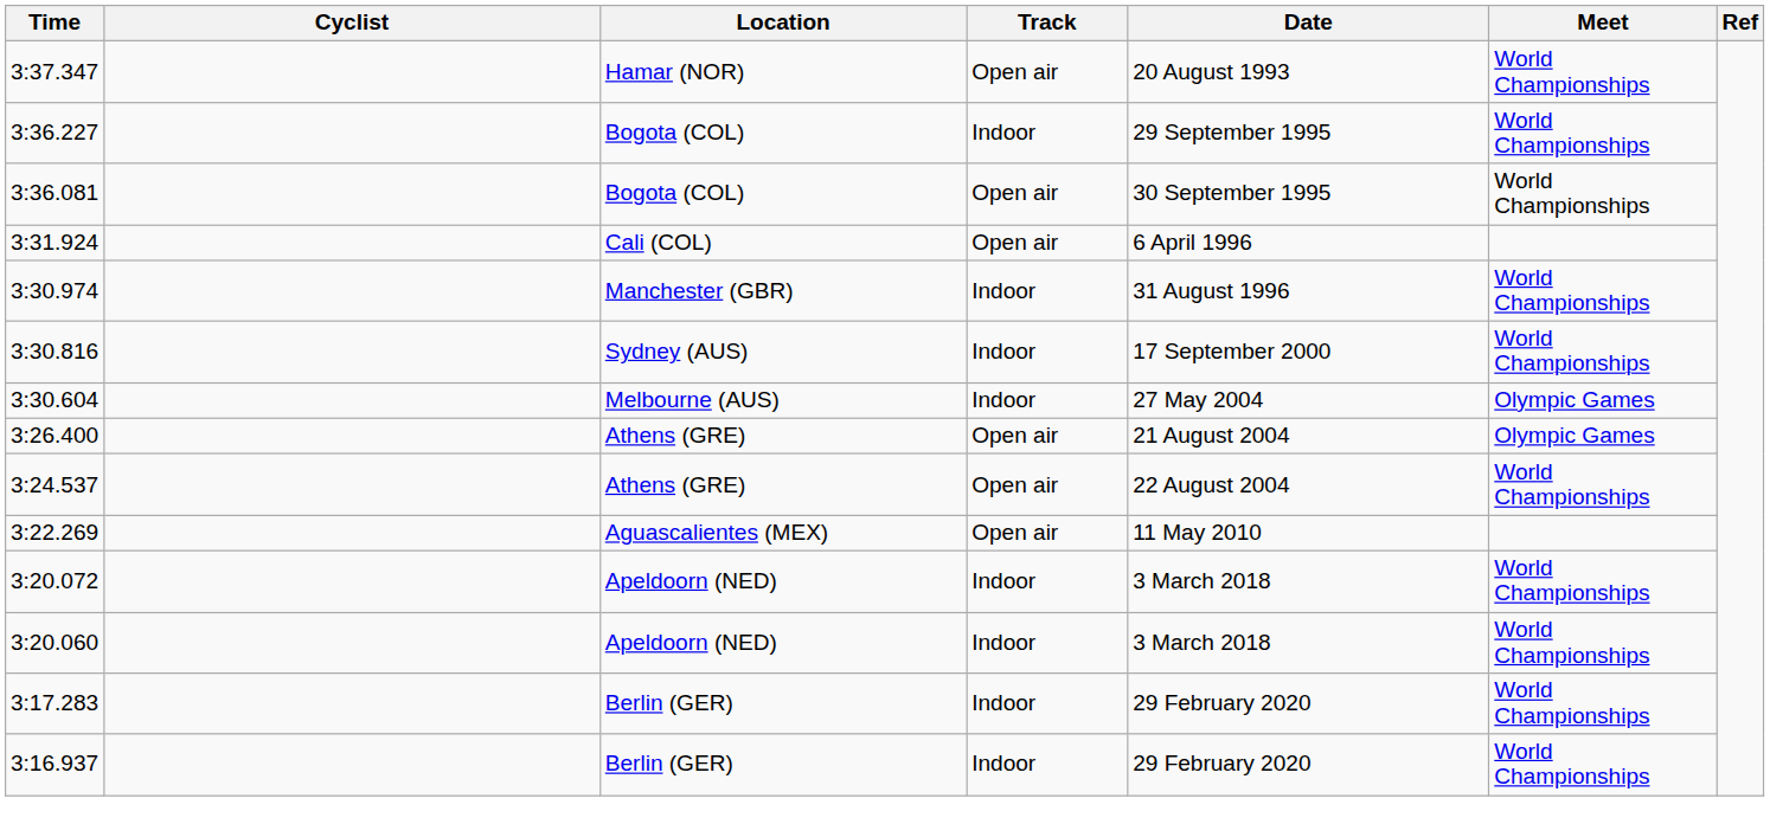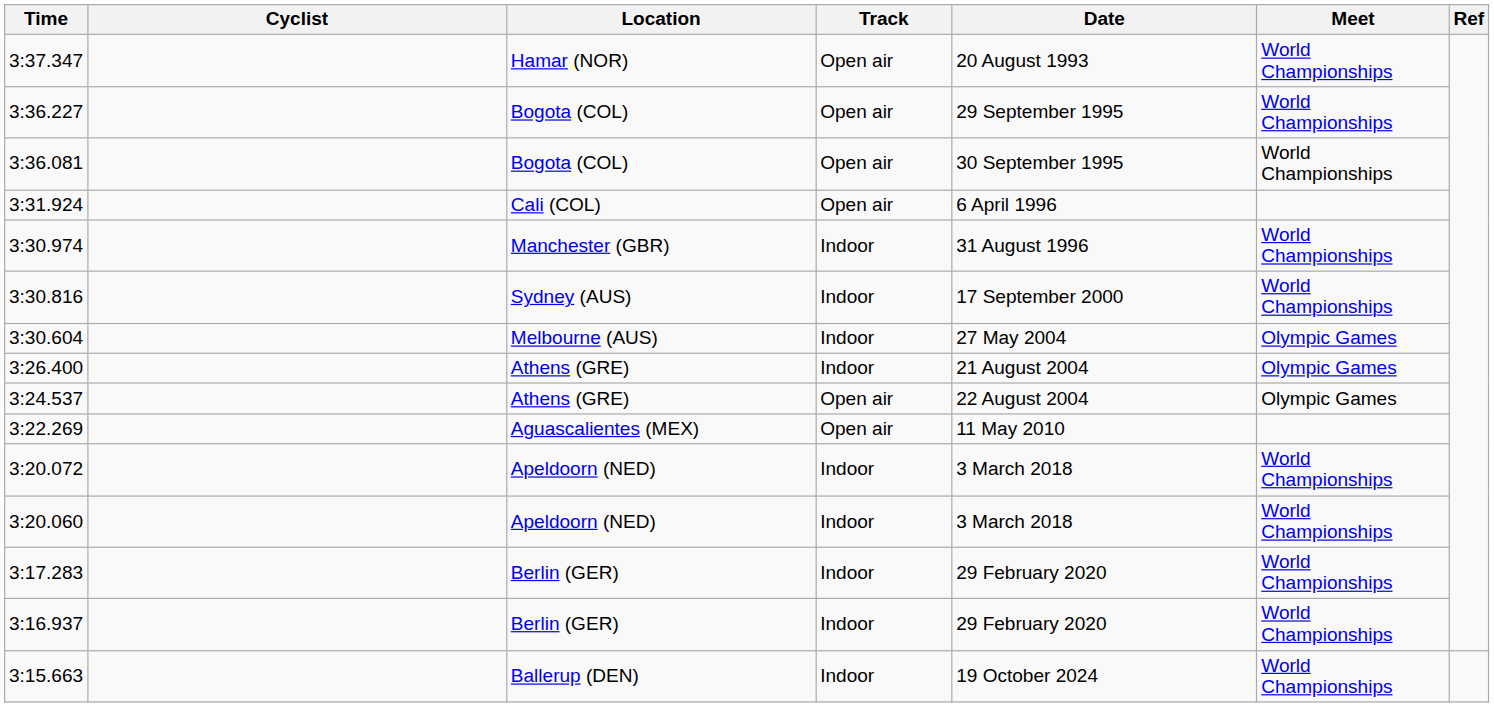3:36.227 | Track: Indoor -> Open air
3:26.400 | Track: Open air -> Indoor
3:24.537 | Meet: World Championships -> Olympic Games
+ row: 3:15.663 | Ballerup (DEN) | Indoor | 19 October 2024 | World Championships
